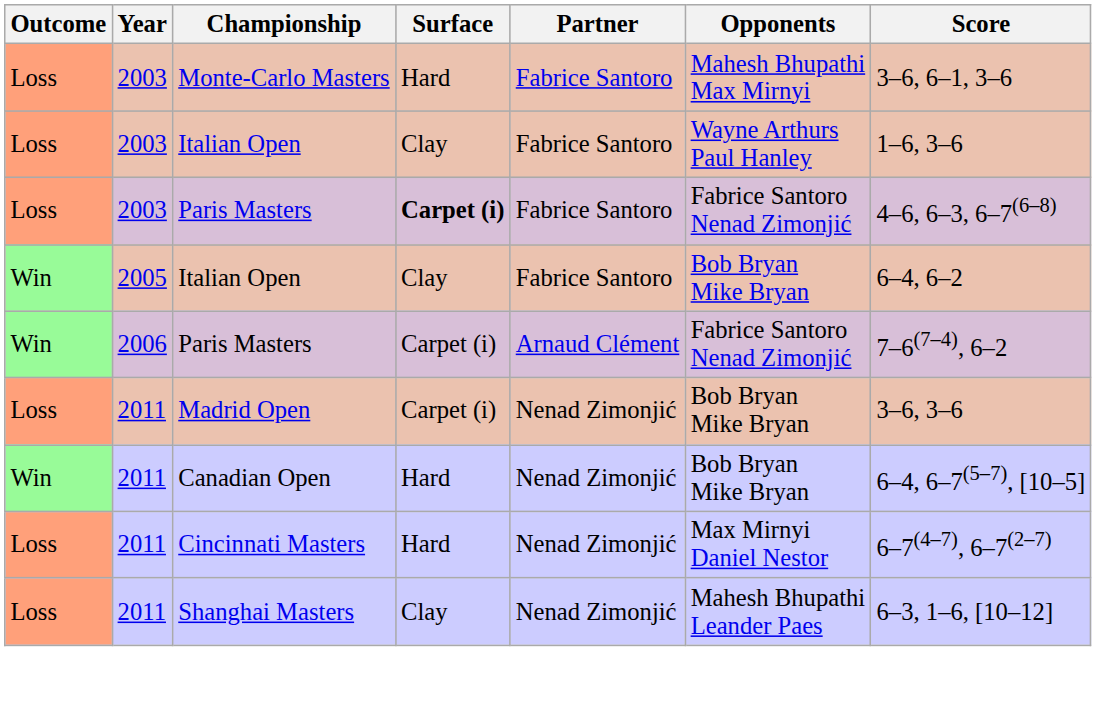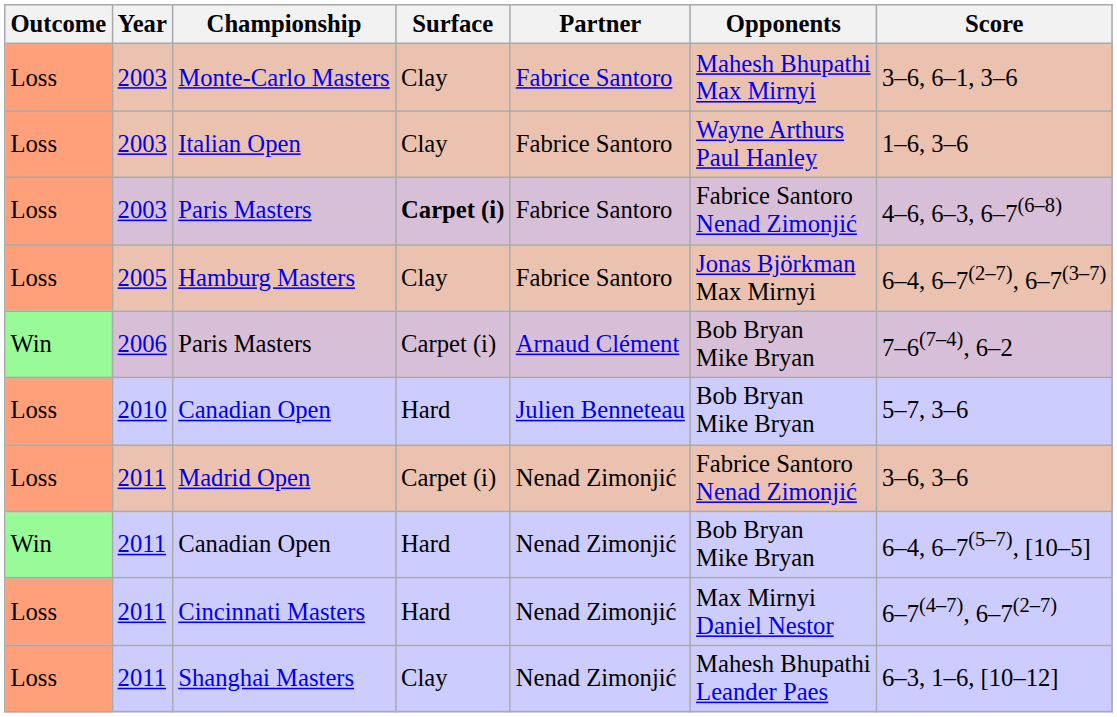Monte-Carlo Masters | Surface: Hard -> Clay
- row: Win | 2005 | Italian Open | Clay | Fabrice Santoro | Bob Bryan Mike Bryan | 6–4, 6–2
+ row: Loss | 2005 | Hamburg Masters | Clay | Fabrice Santoro | Jonas Björkman Max Mirnyi | 6–4, 6–7(2–7), 6–7(3–7)
2006 / Paris Masters | Opponents: Fabrice Santoro Nenad Zimonjić -> Bob Bryan Mike Bryan
+ row: Loss | 2010 | Canadian Open | Hard | Julien Benneteau | Bob Bryan Mike Bryan | 5–7, 3–6
Madrid Open | Opponents: Bob Bryan Mike Bryan -> Fabrice Santoro Nenad Zimonjić
